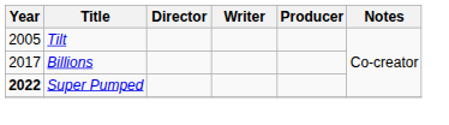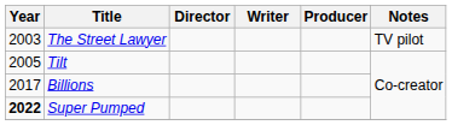+ row: 2003 | The Street Lawyer | TV pilot
